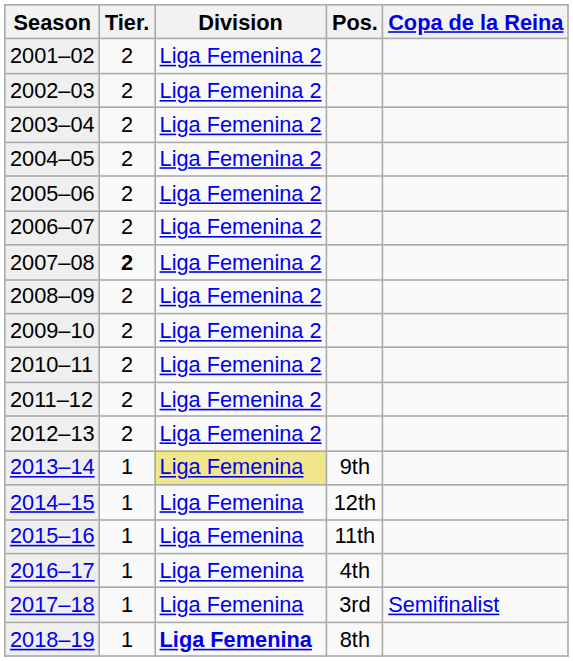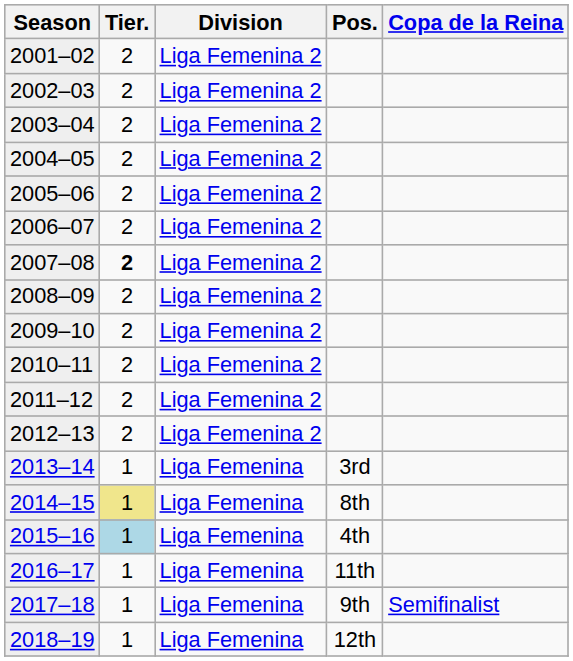2013–14 | Division: khaki background -> no background
2013–14 | Pos.: 9th -> 3rd
2014–15 | Tier.: no background -> khaki background
2014–15 | Pos.: 12th -> 8th
2015–16 | Tier.: no background -> lightblue background
2015–16 | Pos.: 11th -> 4th
2016–17 | Pos.: 4th -> 11th
2017–18 | Pos.: 3rd -> 9th
2018–19 | Division: bold -> normal
2018–19 | Pos.: 8th -> 12th
